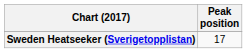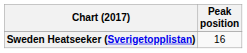Sweden Heatseeker (Sverigetopplistan) | Peak position: 17 -> 16
